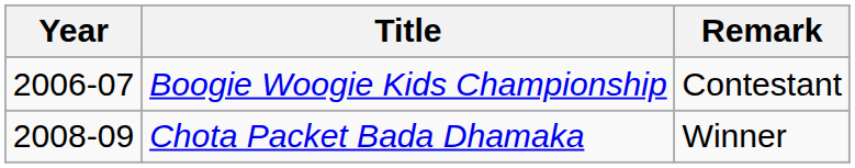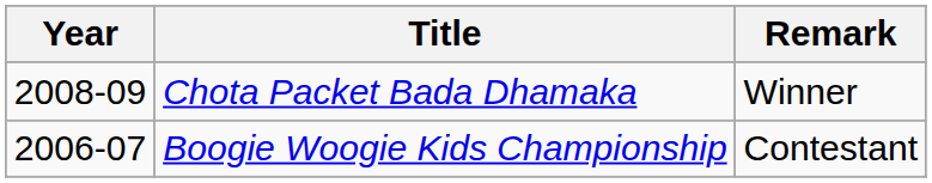rows swapped: Boogie Woogie Kids Championship <-> Chota Packet Bada Dhamaka
